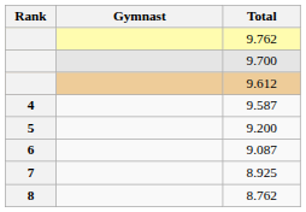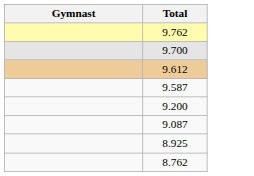- column: Rank | 4 | 5 | 6 | 7 | 8
